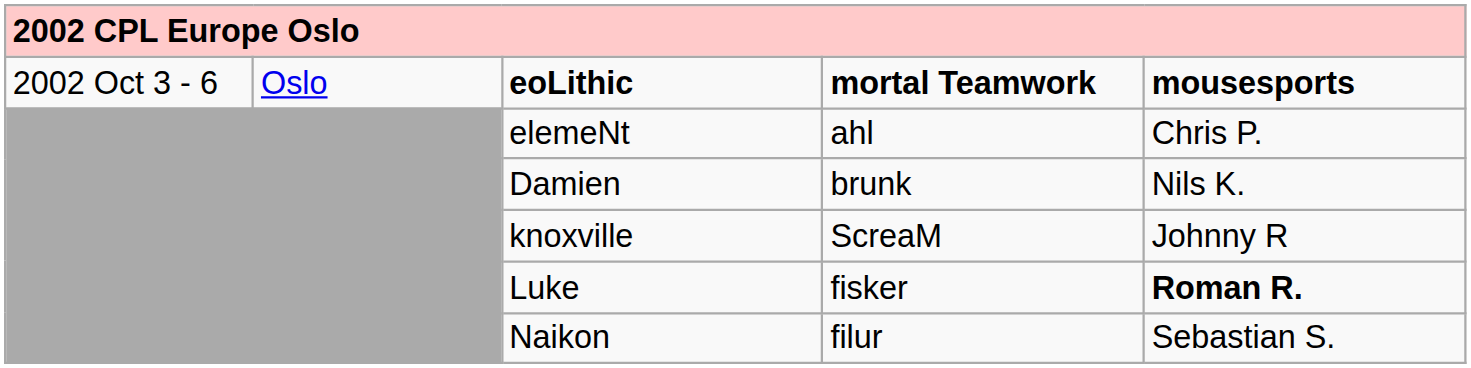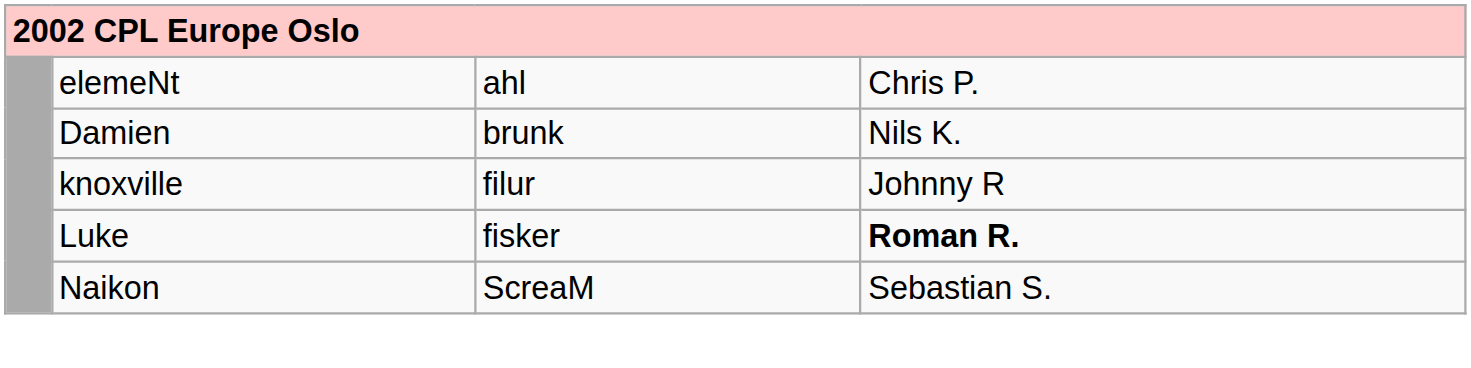- row: 2002 Oct 3 - 6 | Oslo | eoLithic | mortal Teamwork | mousesports
knoxville | column 4: ScreaM -> filur
Naikon | column 4: filur -> ScreaM
